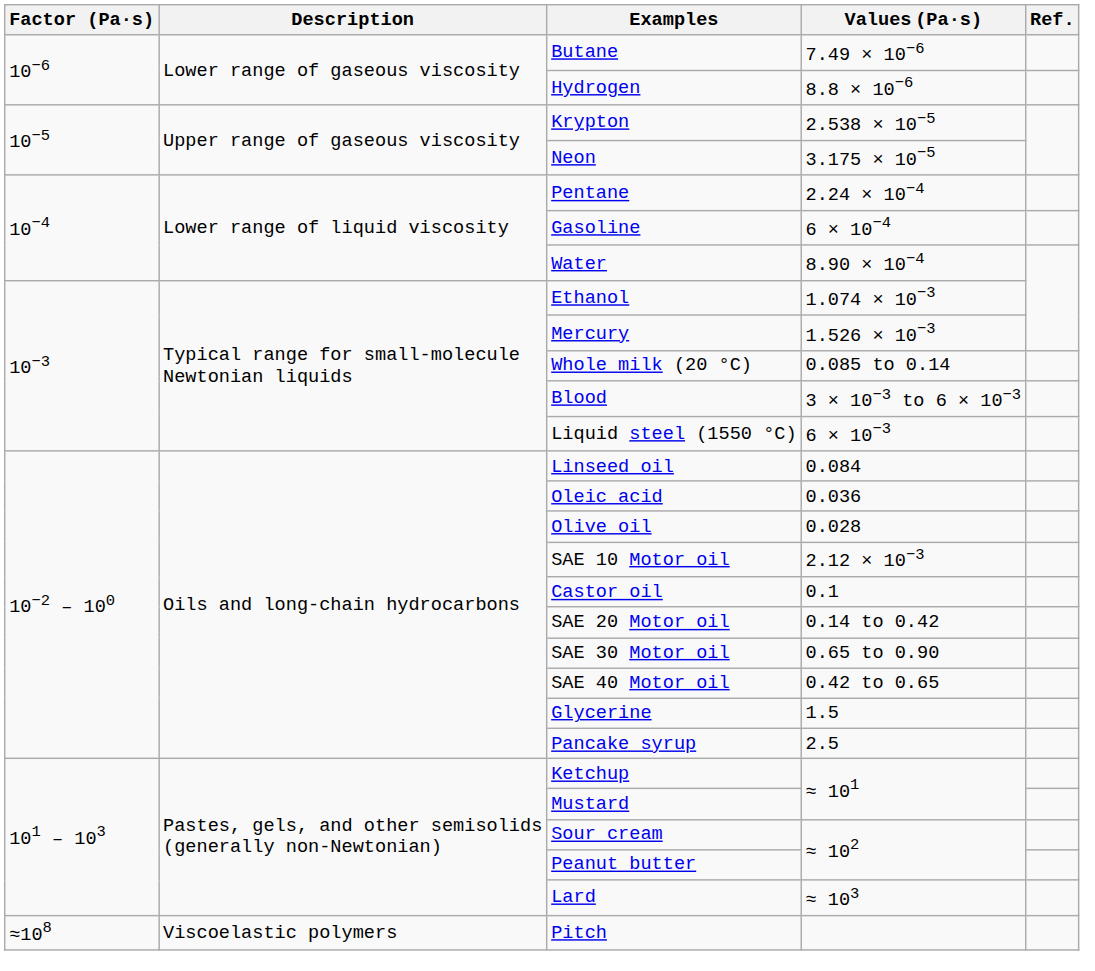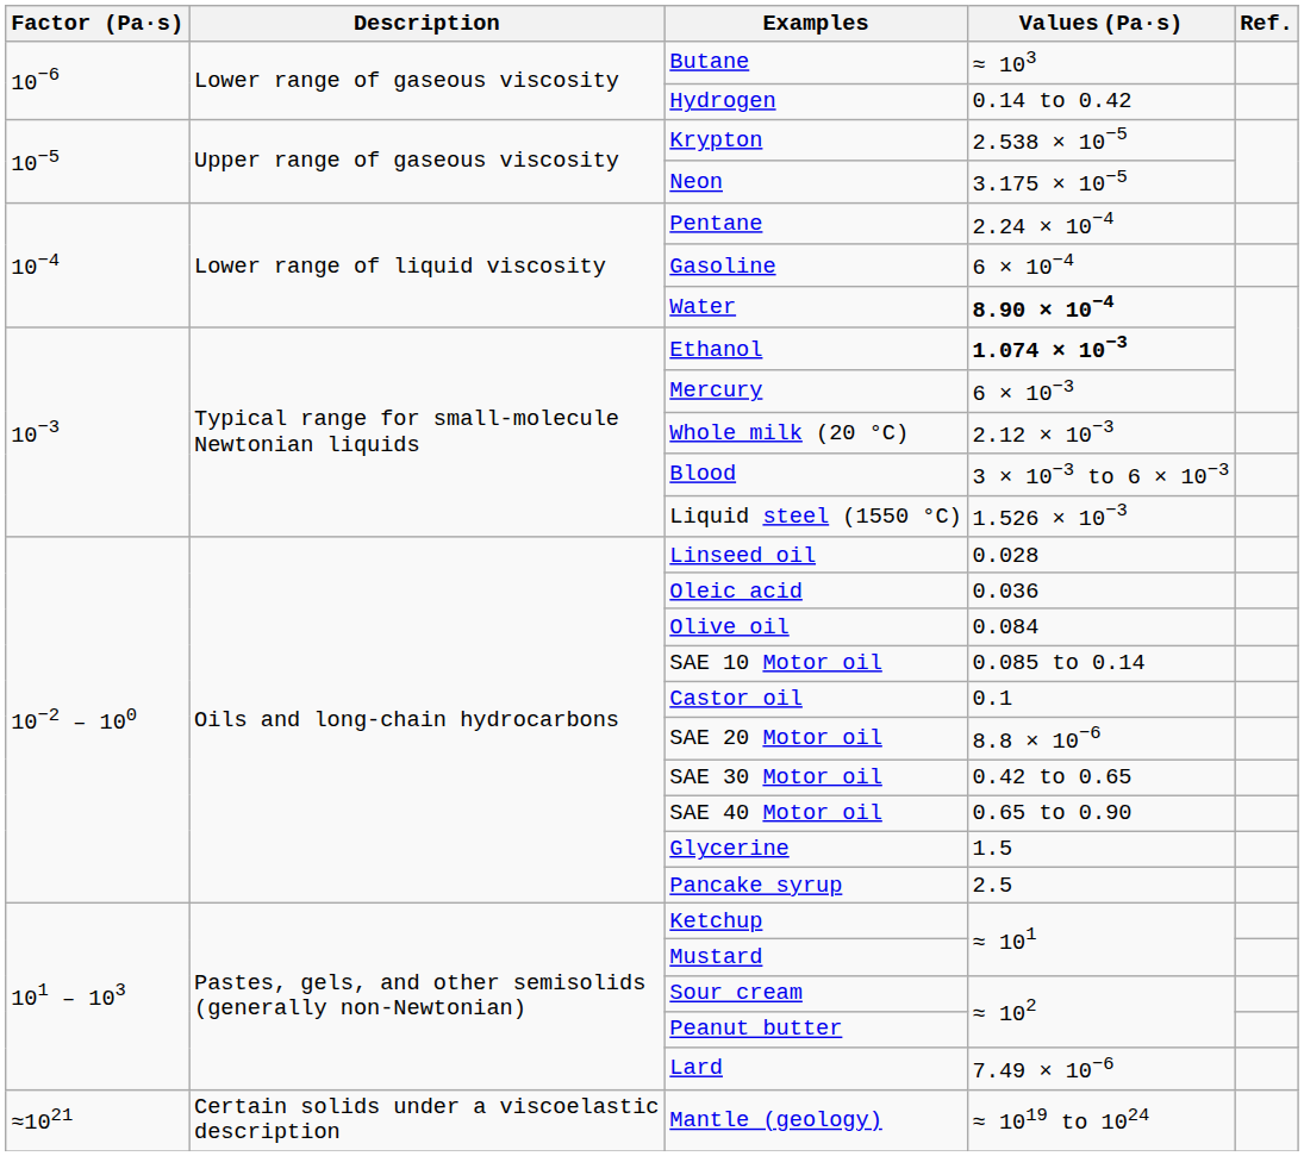Butane | Values (Pa·s): 7.49 × 10−6 -> ≈ 103
Hydrogen | Values (Pa·s): 8.8 × 10−6 -> 0.14 to 0.42
Water | Values (Pa·s): normal -> bold
Ethanol | Values (Pa·s): normal -> bold
Mercury | Values (Pa·s): 1.526 × 10−3 -> 6 × 10−3
Whole milk (20 °C) | Values (Pa·s): 0.085 to 0.14 -> 2.12 × 10−3
Liquid steel (1550 °C) | Values (Pa·s): 6 × 10−3 -> 1.526 × 10−3
Linseed oil | Values (Pa·s): 0.084 -> 0.028
Olive oil | Values (Pa·s): 0.028 -> 0.084
SAE 10 Motor oil | Values (Pa·s): 2.12 × 10−3 -> 0.085 to 0.14
SAE 20 Motor oil | Values (Pa·s): 0.14 to 0.42 -> 8.8 × 10−6
SAE 30 Motor oil | Values (Pa·s): 0.65 to 0.90 -> 0.42 to 0.65
SAE 40 Motor oil | Values (Pa·s): 0.42 to 0.65 -> 0.65 to 0.90
Lard | Values (Pa·s): ≈ 103 -> 7.49 × 10−6
- row: ≈108 | Viscoelastic polymers | Pitch
+ row: ≈1021 | Certain solids under a viscoelastic description | Mantle (geology) | ≈ 1019 to 1024
